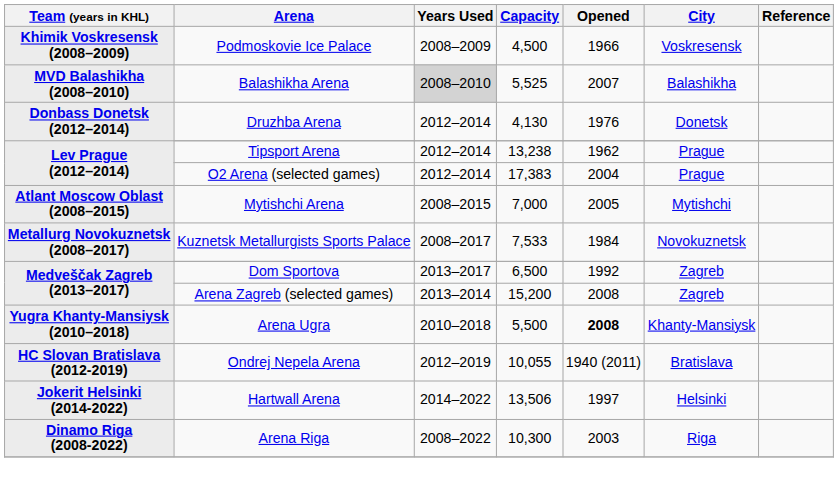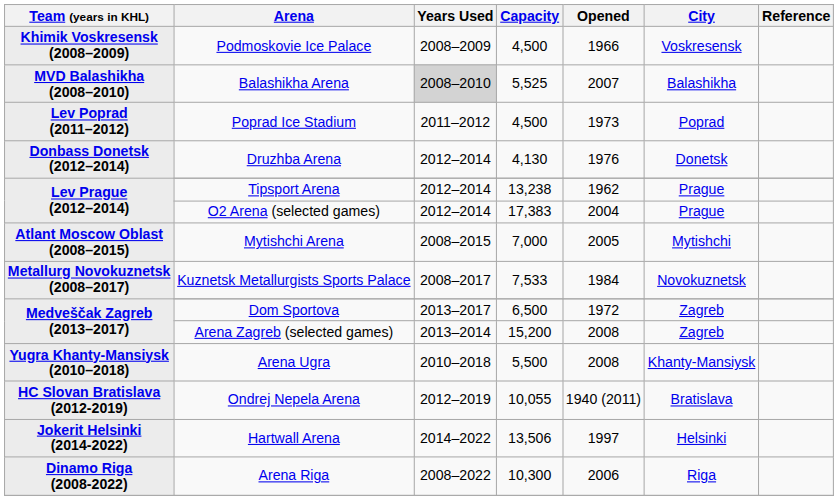+ row: Lev Poprad (2011–2012) | Poprad Ice Stadium | 2011–2012 | 4,500 | 1973 | Poprad
Dom Sportova | Opened: 1992 -> 1972
Arena Ugra | Opened: bold -> normal
Arena Riga | Opened: 2003 -> 2006
